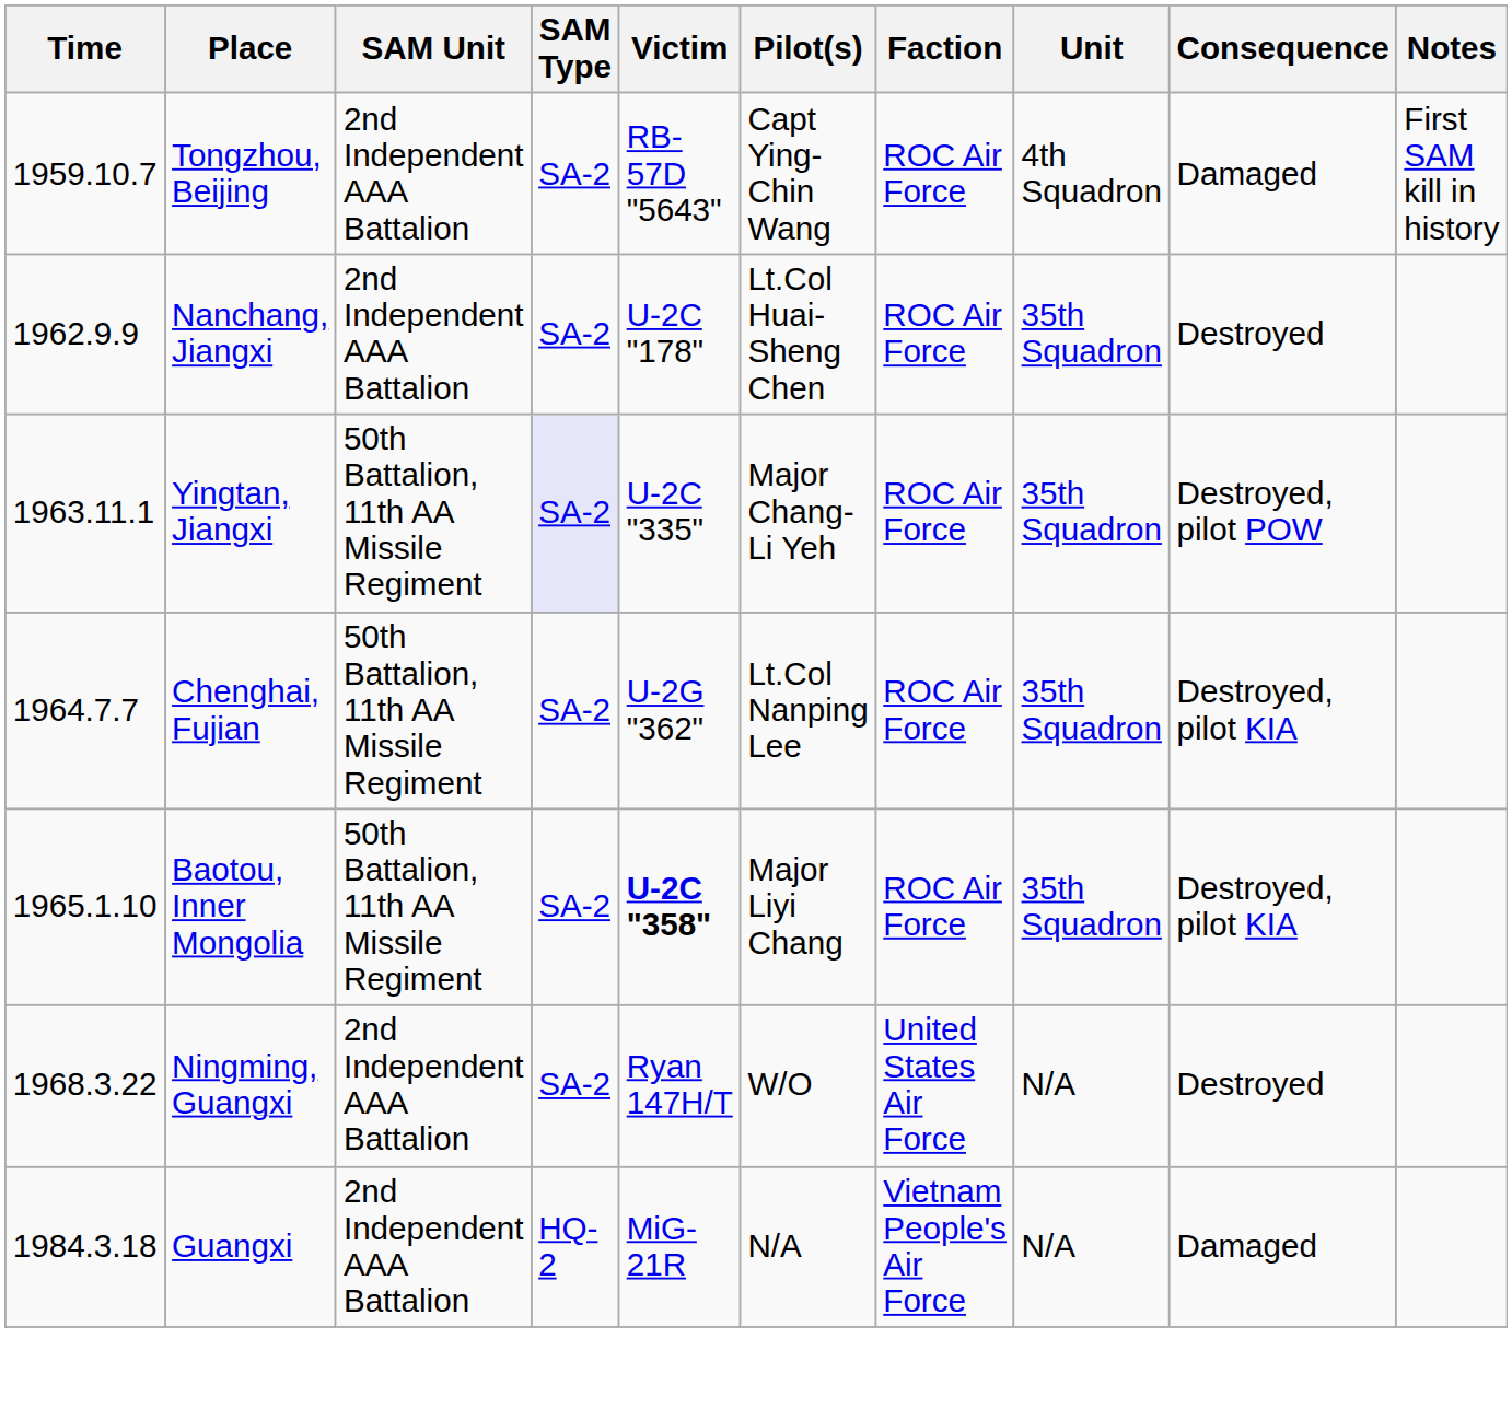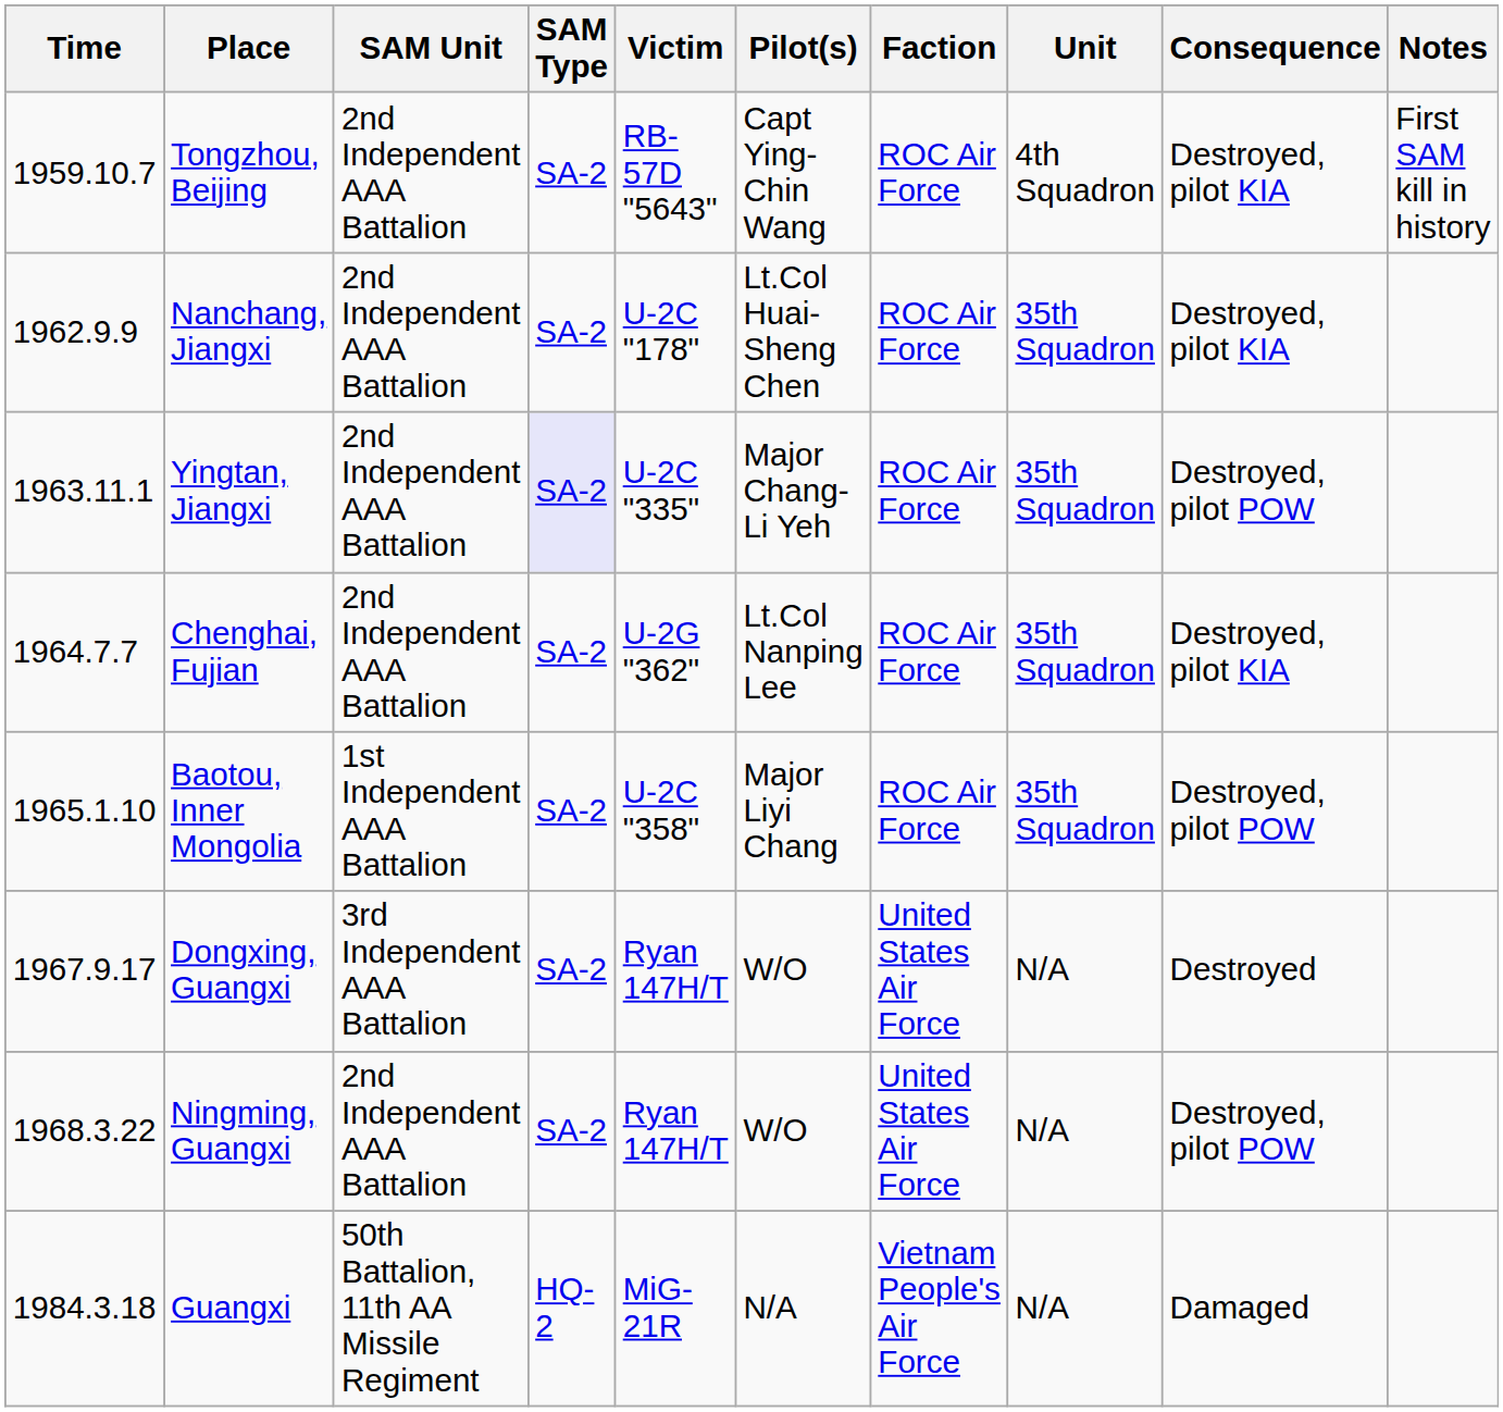Tongzhou, Beijing | Consequence: Damaged -> Destroyed, pilot KIA
Nanchang, Jiangxi | Consequence: Destroyed -> Destroyed, pilot KIA
Yingtan, Jiangxi | SAM Unit: 50th Battalion, 11th AA Missile Regiment -> 2nd Independent AAA Battalion
Chenghai, Fujian | SAM Unit: 50th Battalion, 11th AA Missile Regiment -> 2nd Independent AAA Battalion
Baotou, Inner Mongolia | SAM Unit: 50th Battalion, 11th AA Missile Regiment -> 1st Independent AAA Battalion
Baotou, Inner Mongolia | Victim: bold -> normal
Baotou, Inner Mongolia | Consequence: Destroyed, pilot KIA -> Destroyed, pilot POW
+ row: 1967.9.17 | Dongxing, Guangxi | 3rd Independent AAA Battalion | SA-2 | Ryan 147H/T | W/O | United States Air Force | N/A | Destroyed
Ningming, Guangxi | Consequence: Destroyed -> Destroyed, pilot POW
Guangxi | SAM Unit: 2nd Independent AAA Battalion -> 50th Battalion, 11th AA Missile Regiment
